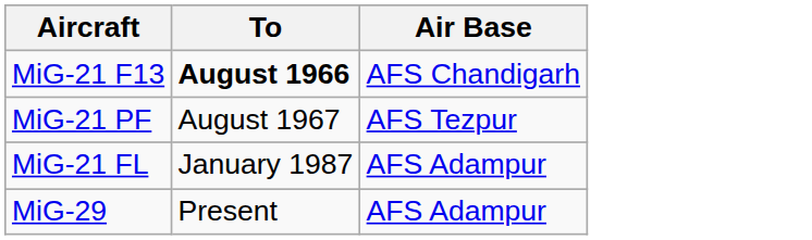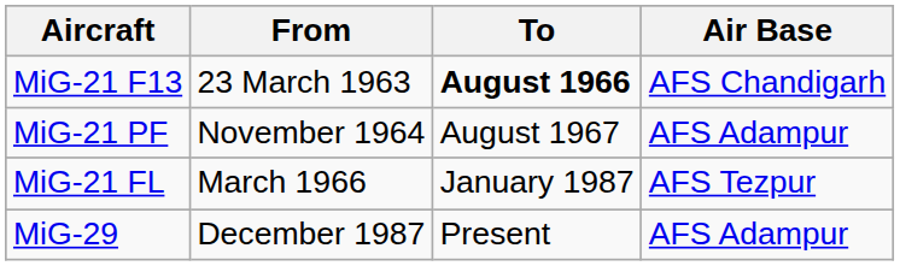+ column: From | 23 March 1963 | November 1964 | March 1966 | December 1987
MiG-21 PF | Air Base: AFS Tezpur -> AFS Adampur
MiG-21 FL | Air Base: AFS Adampur -> AFS Tezpur
